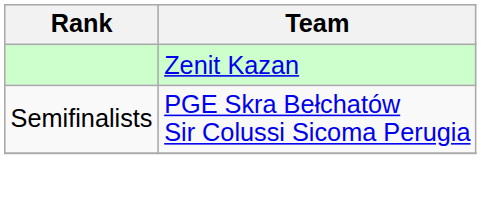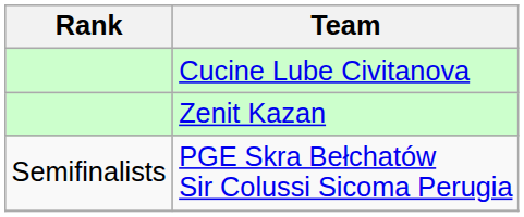+ row: Cucine Lube Civitanova
